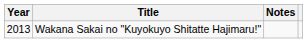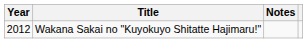Wakana Sakai no "Kuyokuyo Shitatte Hajimaru!" | Year: 2013 -> 2012
